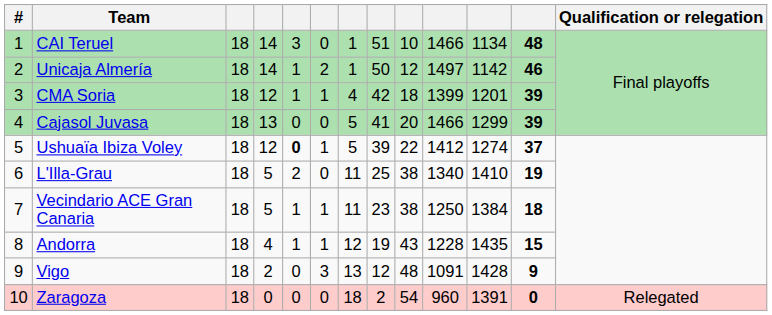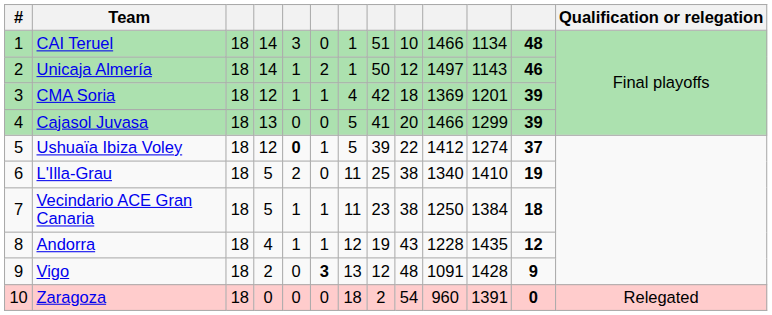Unicaja Almería | column 11: 1142 -> 1143
CMA Soria | column 10: 1399 -> 1369
Andorra | column 12: 15 -> 12
Vigo | column 6: normal -> bold
